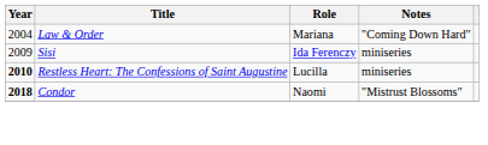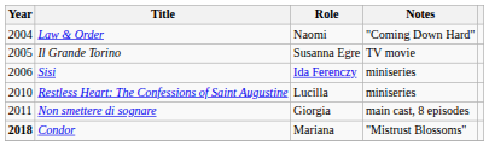Law & Order | Role: Mariana -> Naomi
+ row: 2005 | Il Grande Torino | Susanna Egre | TV movie
Sisi | Year: 2009 -> 2006
Restless Heart: The Confessions of Saint Augustine | Year: bold -> normal
+ row: 2011 | Non smettere di sognare | Giorgia | main cast, 8 episodes
Condor | Role: Naomi -> Mariana
